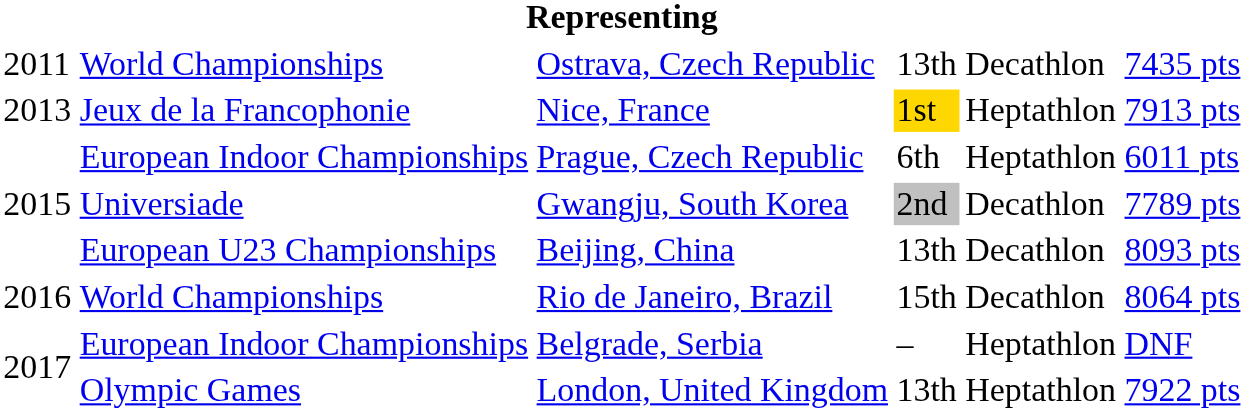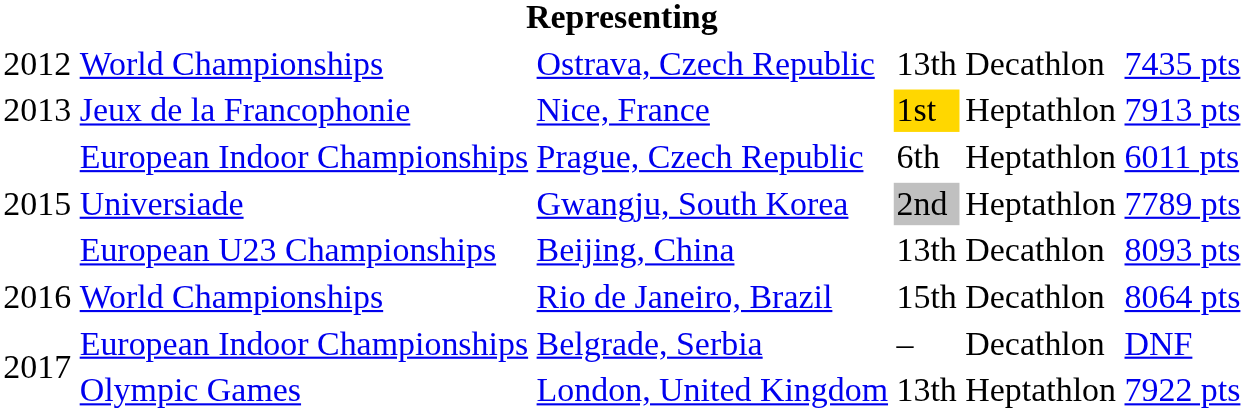Ostrava, Czech Republic | column 1: 2011 -> 2012
Gwangju, South Korea | column 5: Decathlon -> Heptathlon
Belgrade, Serbia | column 5: Heptathlon -> Decathlon
